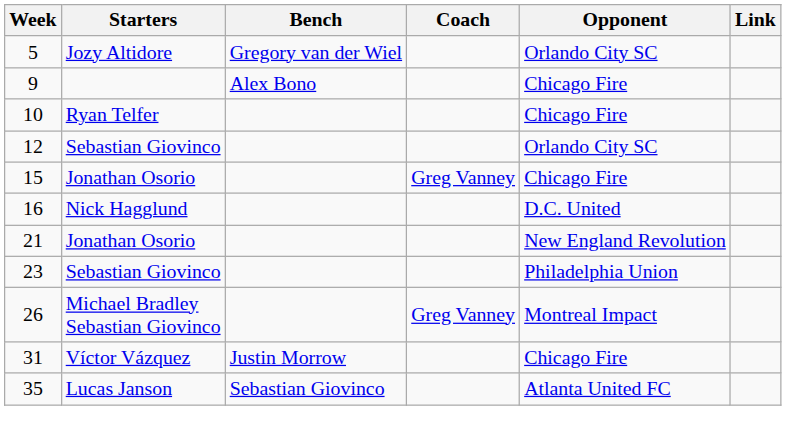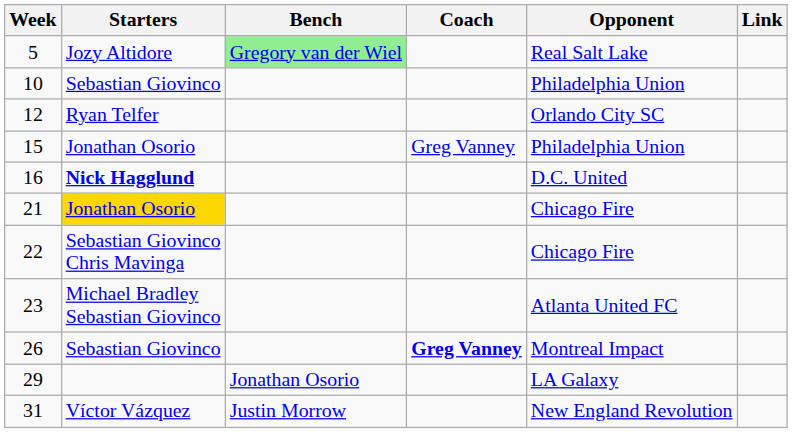5 | Bench: no background -> lightgreen background
5 | Opponent: Orlando City SC -> Real Salt Lake
- row: 9 | Alex Bono | Chicago Fire
10 | Starters: Ryan Telfer -> Sebastian Giovinco
10 | Opponent: Chicago Fire -> Philadelphia Union
12 | Starters: Sebastian Giovinco -> Ryan Telfer
15 | Opponent: Chicago Fire -> Philadelphia Union
16 | Starters: normal -> bold
21 | Starters: no background -> gold background
21 | Opponent: New England Revolution -> Chicago Fire
+ row: 22 | Sebastian Giovinco Chris Mavinga | Chicago Fire
23 | Starters: Sebastian Giovinco -> Michael Bradley Sebastian Giovinco
23 | Opponent: Philadelphia Union -> Atlanta United FC
26 | Starters: Michael Bradley Sebastian Giovinco -> Sebastian Giovinco
26 | Coach: normal -> bold
+ row: 29 | Jonathan Osorio | LA Galaxy
31 | Opponent: Chicago Fire -> New England Revolution
- row: 35 | Lucas Janson | Sebastian Giovinco | Atlanta United FC
